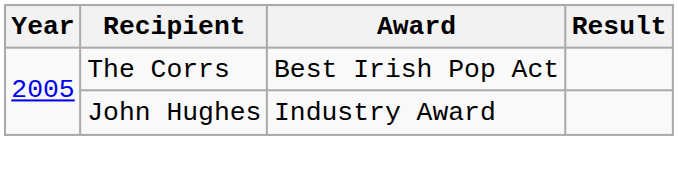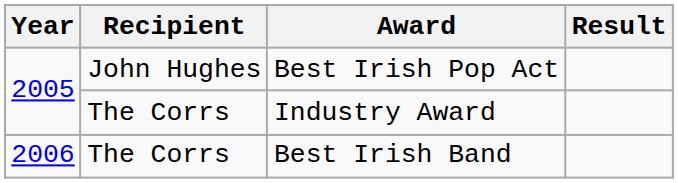Best Irish Pop Act | Recipient: The Corrs -> John Hughes
Industry Award | Recipient: John Hughes -> The Corrs
+ row: 2006 | The Corrs | Best Irish Band
